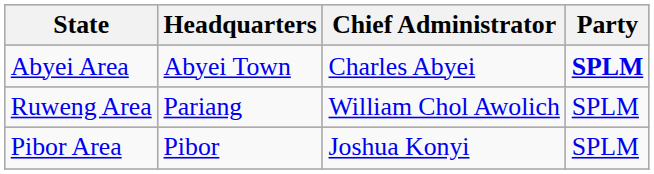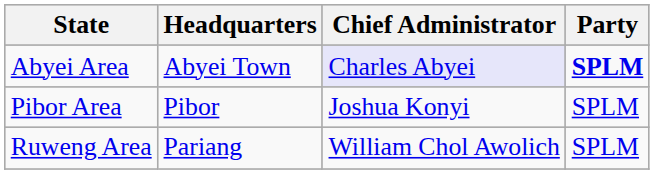Abyei Area | Chief Administrator: no background -> lavender background
rows swapped: Pibor Area <-> Ruweng Area
